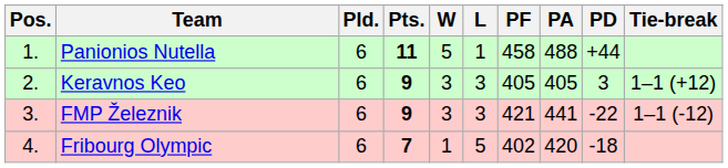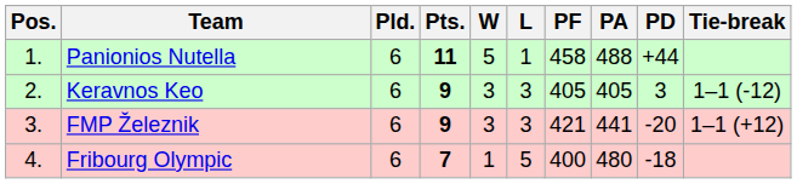Keravnos Keo | Tie-break: 1–1 (+12) -> 1–1 (-12)
FMP Železnik | PD: -22 -> -20
FMP Železnik | Tie-break: 1–1 (-12) -> 1–1 (+12)
Fribourg Olympic | PF: 402 -> 400
Fribourg Olympic | PA: 420 -> 480
